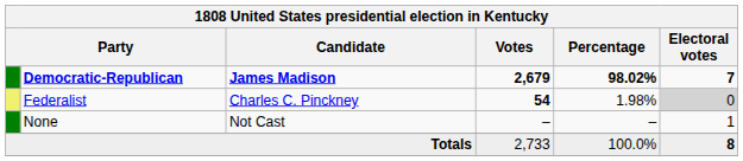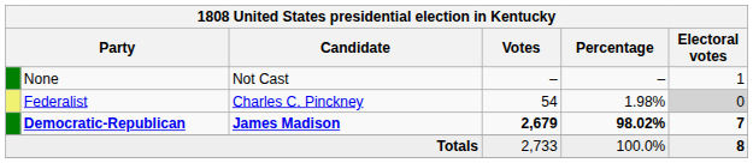rows swapped: Democratic-Republican <-> None
Federalist | Votes: bold -> normal
